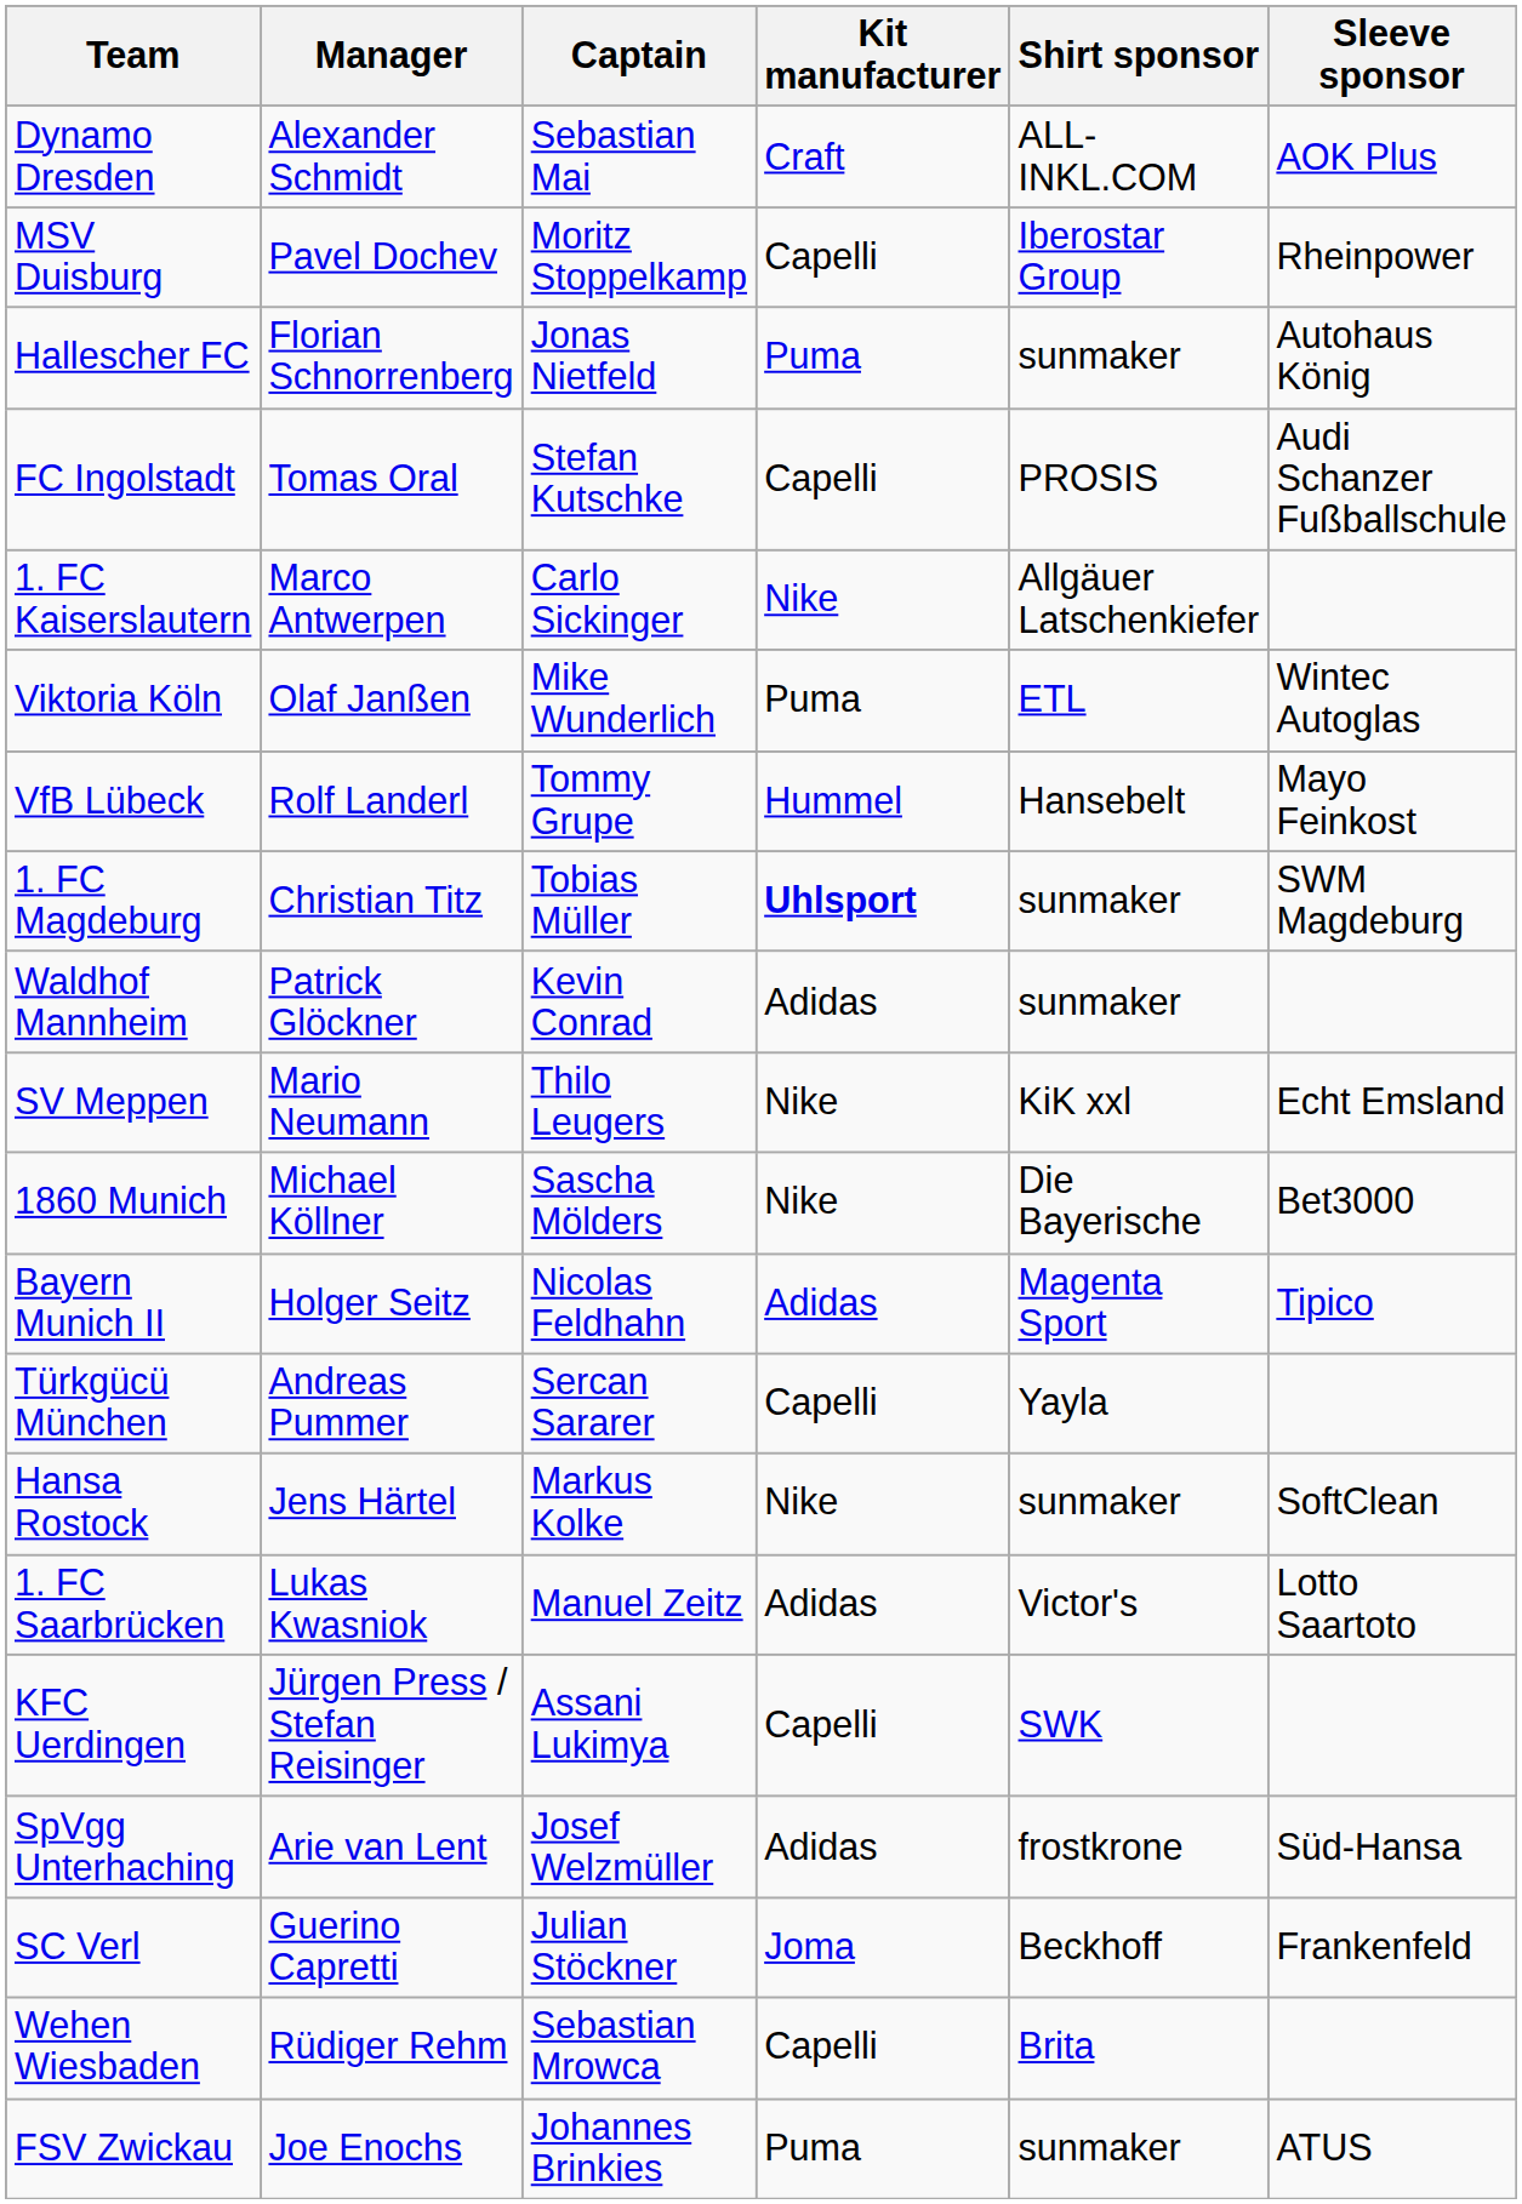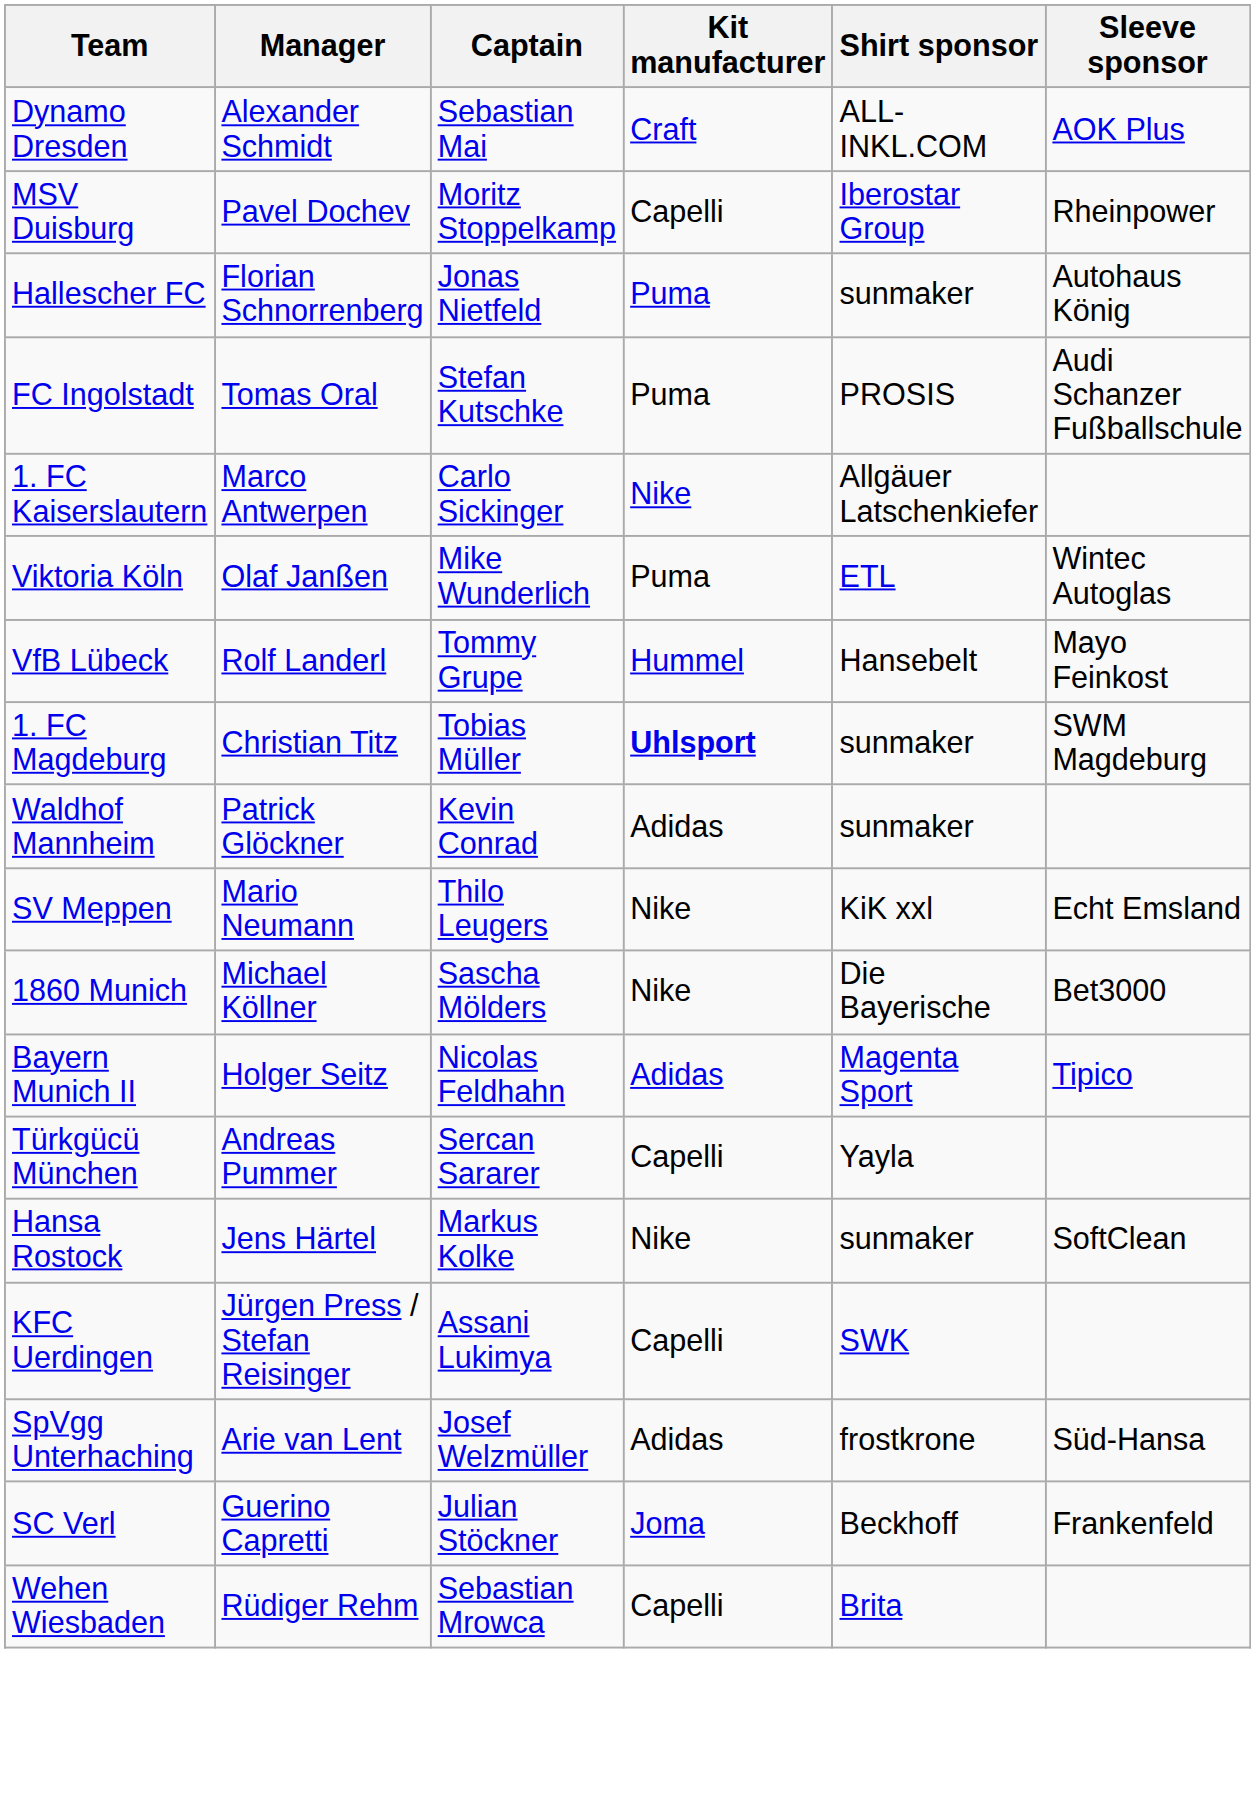FC Ingolstadt | Kit manufacturer: Capelli -> Puma
- row: 1. FC Saarbrücken | Lukas Kwasniok | Manuel Zeitz | Adidas | Victor's | Lotto Saartoto
- row: FSV Zwickau | Joe Enochs | Johannes Brinkies | Puma | sunmaker | ATUS
